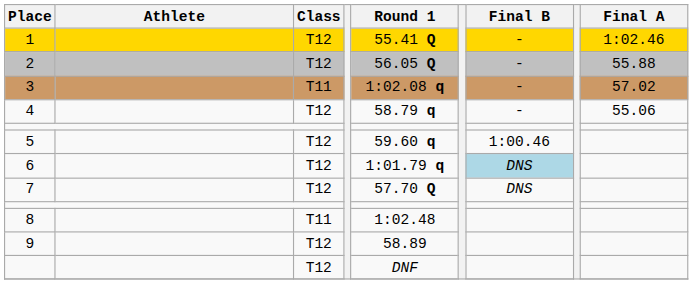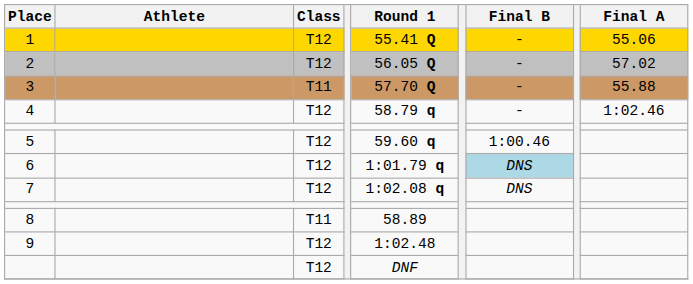1 | Final A: 1:02.46 -> 55.06
2 | Final A: 55.88 -> 57.02
3 | Round 1: 1:02.08 q -> 57.70 Q
3 | Final A: 57.02 -> 55.88
4 | Final A: 55.06 -> 1:02.46
7 | Round 1: 57.70 Q -> 1:02.08 q
8 | Round 1: 1:02.48 -> 58.89
9 | Round 1: 58.89 -> 1:02.48
